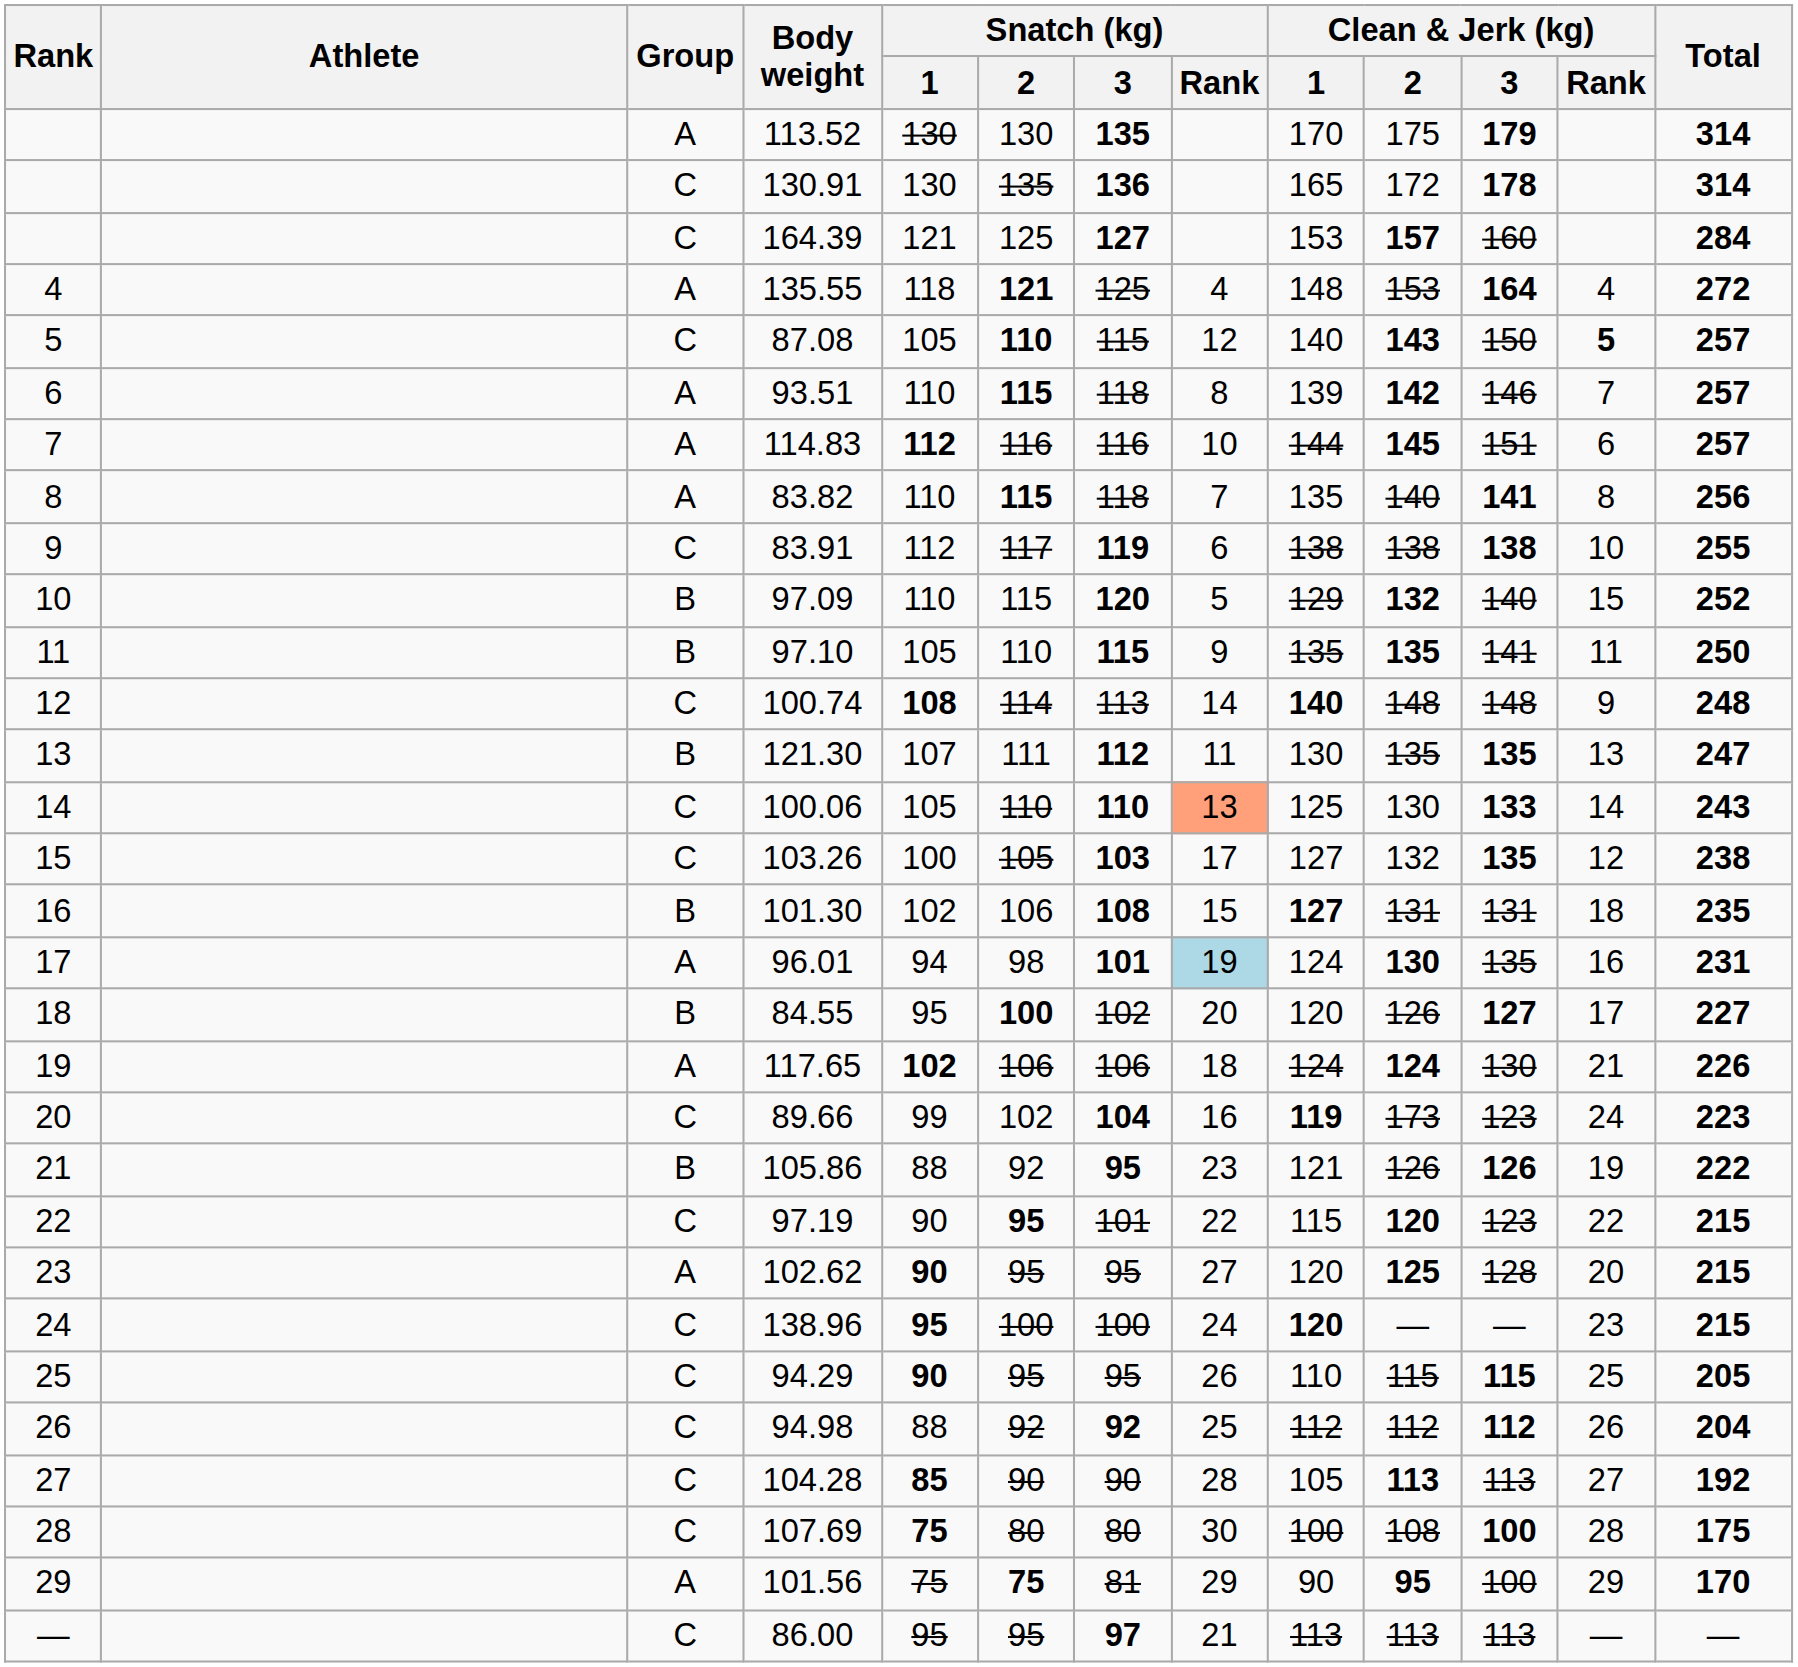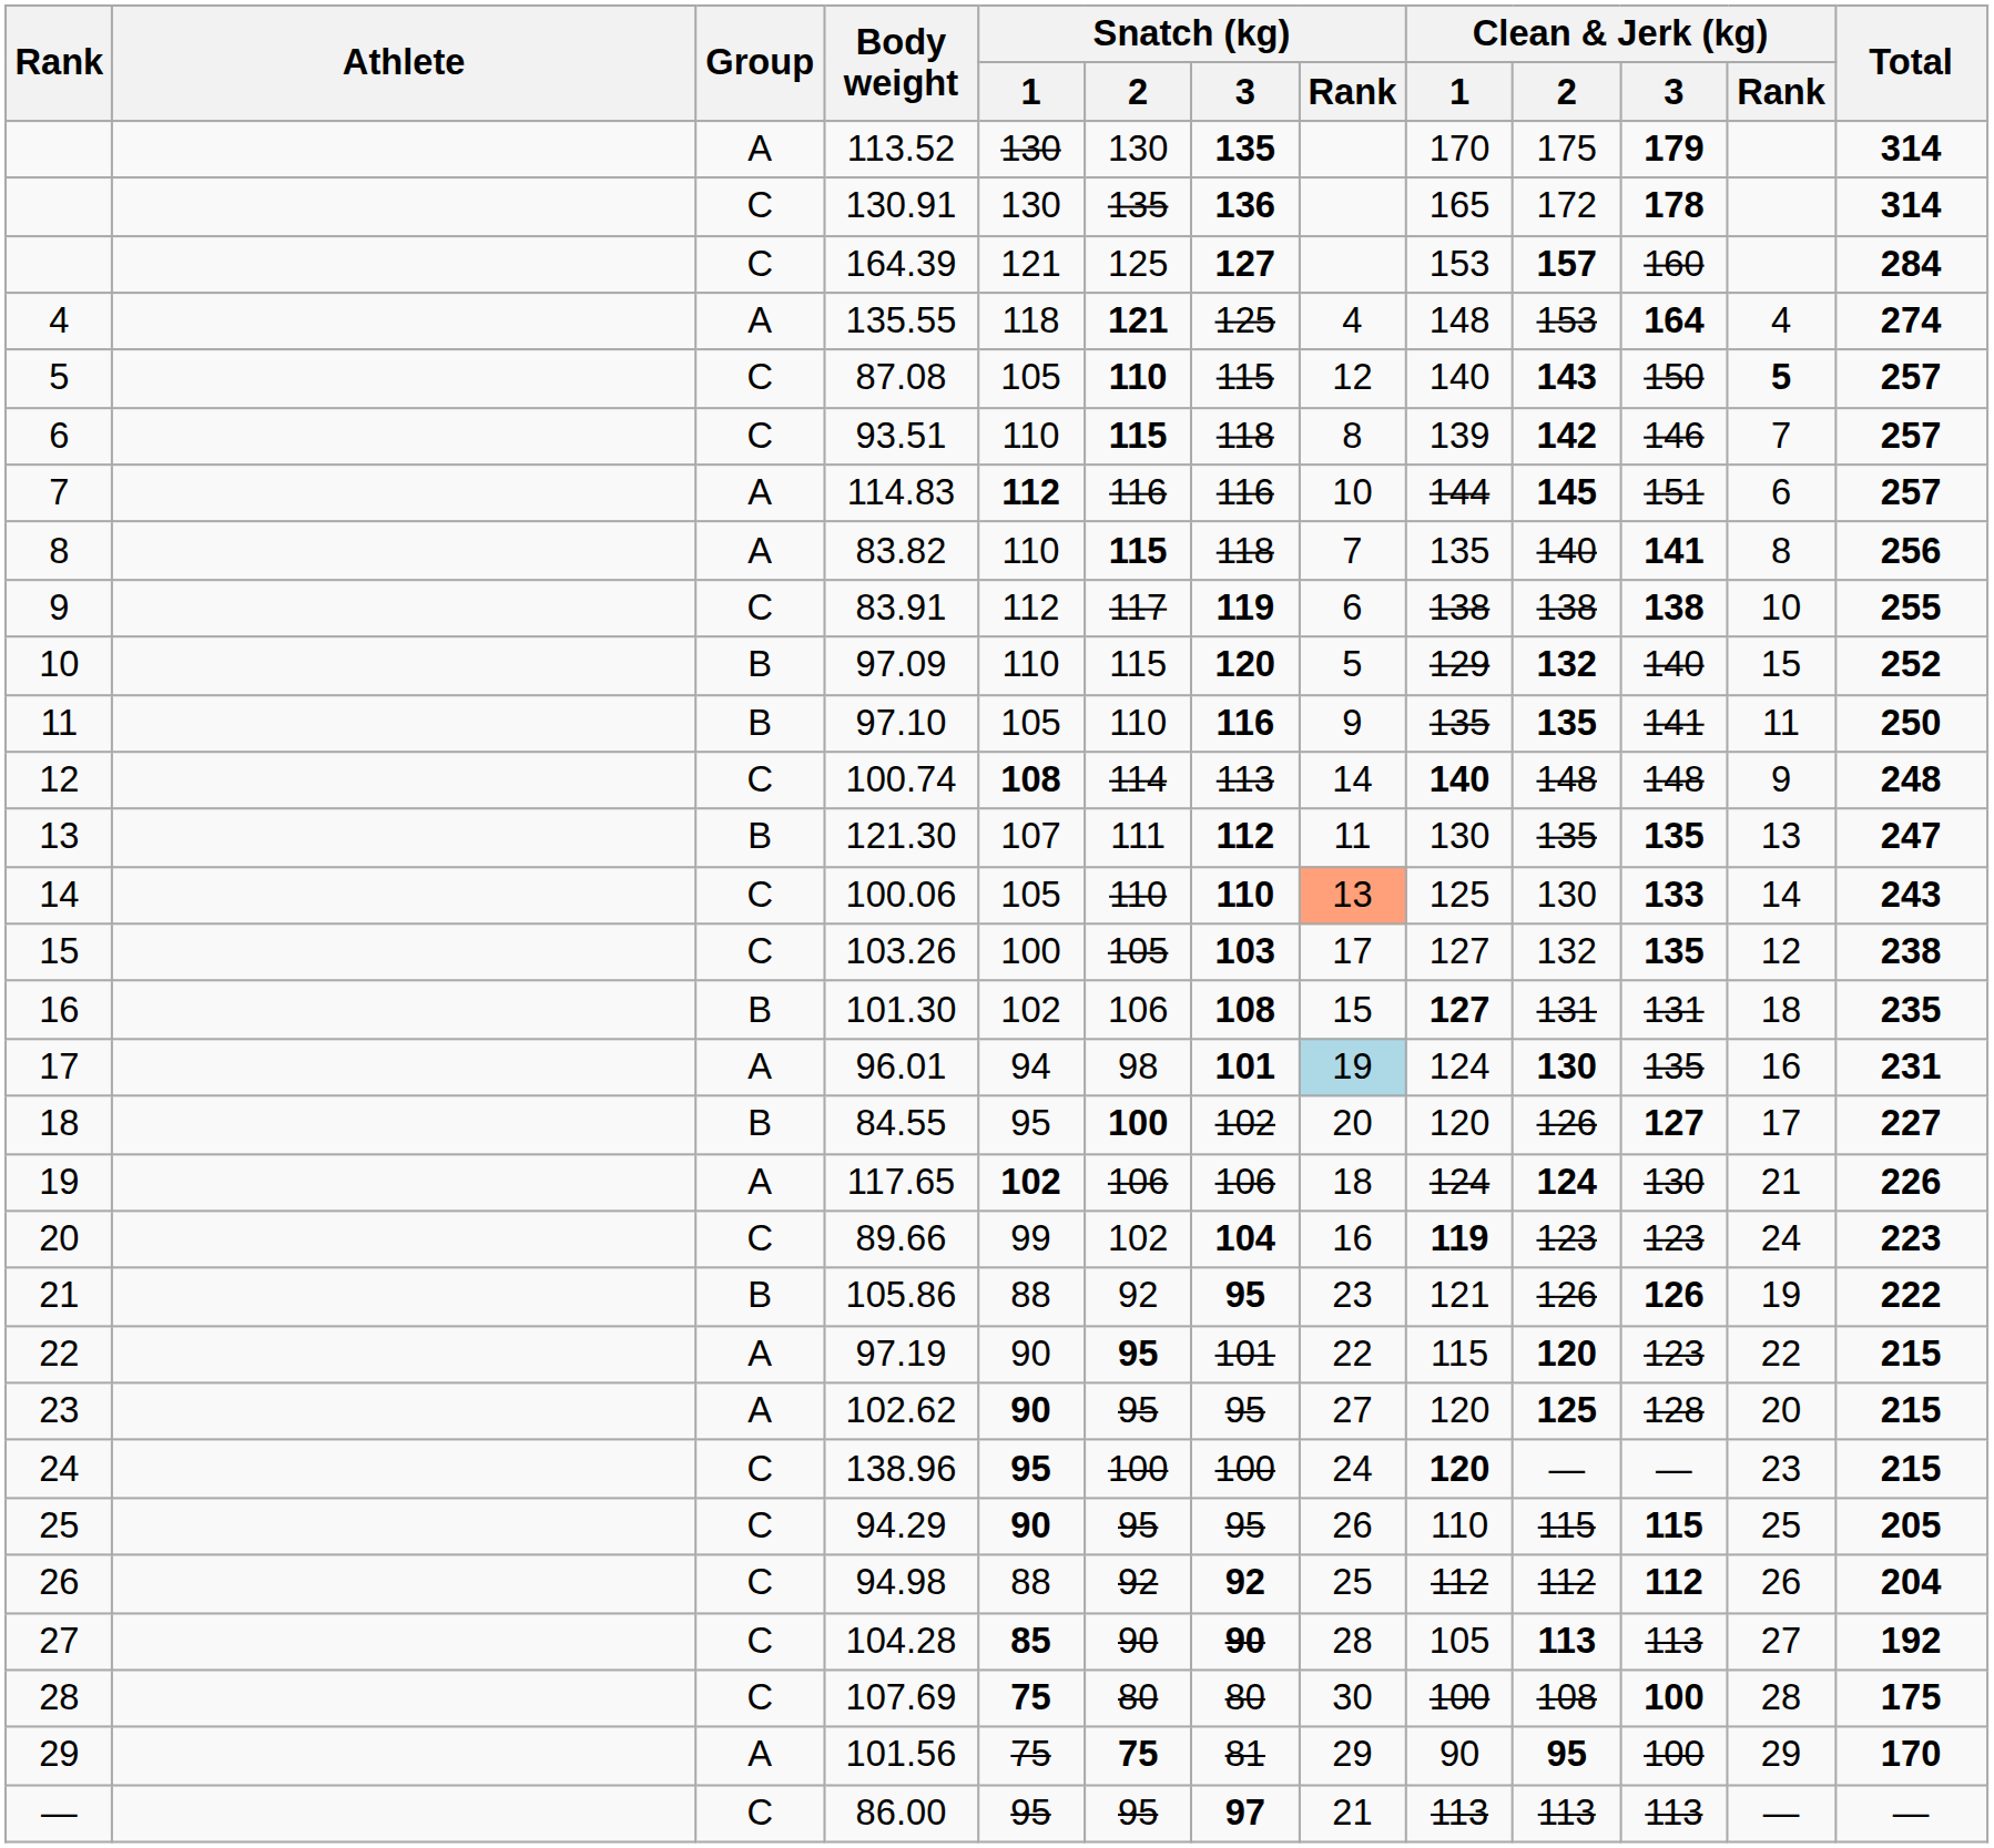135.55 | Total: 272 -> 274
93.51 | Group: A -> C
97.10 | Snatch (kg) / 3: 115 -> 116
89.66 | Clean & Jerk (kg) / 2: 173 -> 123
97.19 | Group: C -> A
104.28 | Snatch (kg) / 3: normal -> bold
